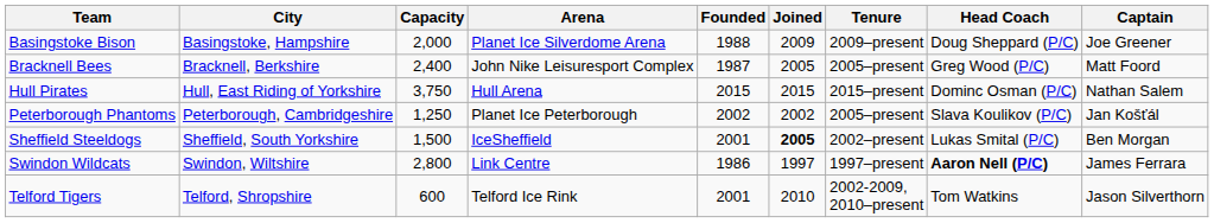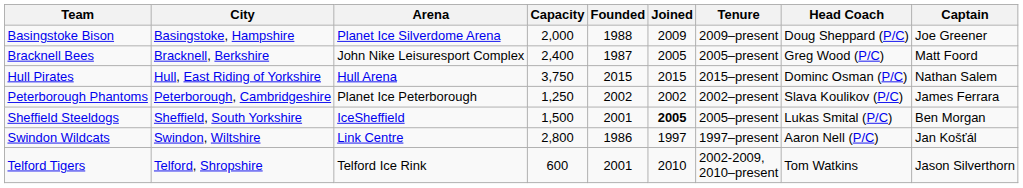columns swapped: Arena <-> Capacity
Peterborough Phantoms | Tenure: 2005–present -> 2002–present
Peterborough Phantoms | Captain: Jan Košťál -> James Ferrara
Sheffield Steeldogs | Tenure: 2002–present -> 2005–present
Swindon Wildcats | Head Coach: bold -> normal
Swindon Wildcats | Captain: James Ferrara -> Jan Košťál
